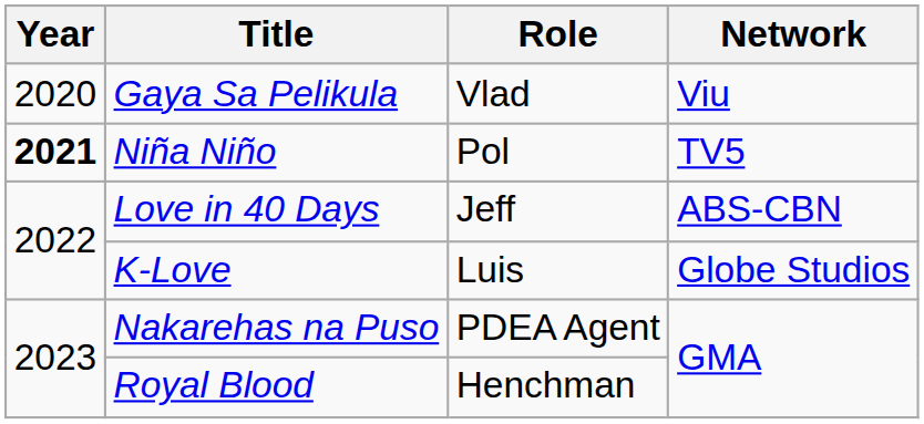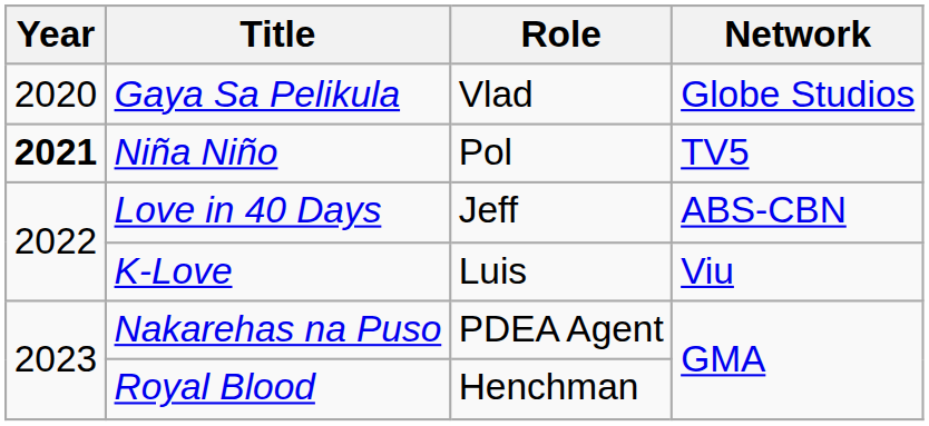Gaya Sa Pelikula | Network: Viu -> Globe Studios
K-Love | Network: Globe Studios -> Viu
